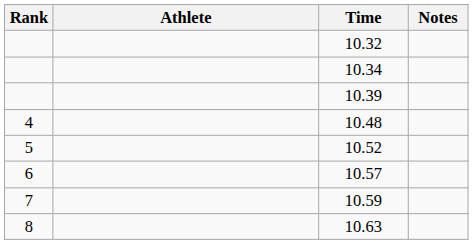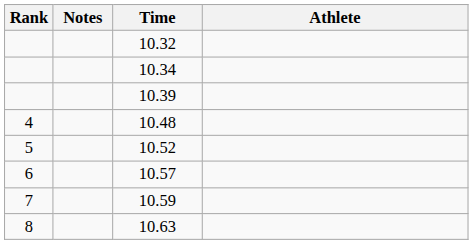columns swapped: Athlete <-> Notes
